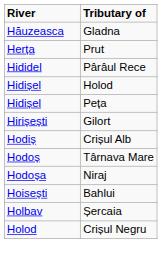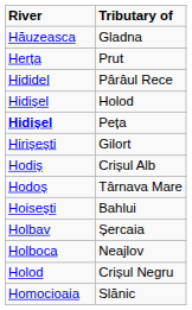Peța | River: normal -> bold
- row: Hodoșa | Niraj
+ row: Holboca | Neajlov
+ row: Homocioaia | Slănic
